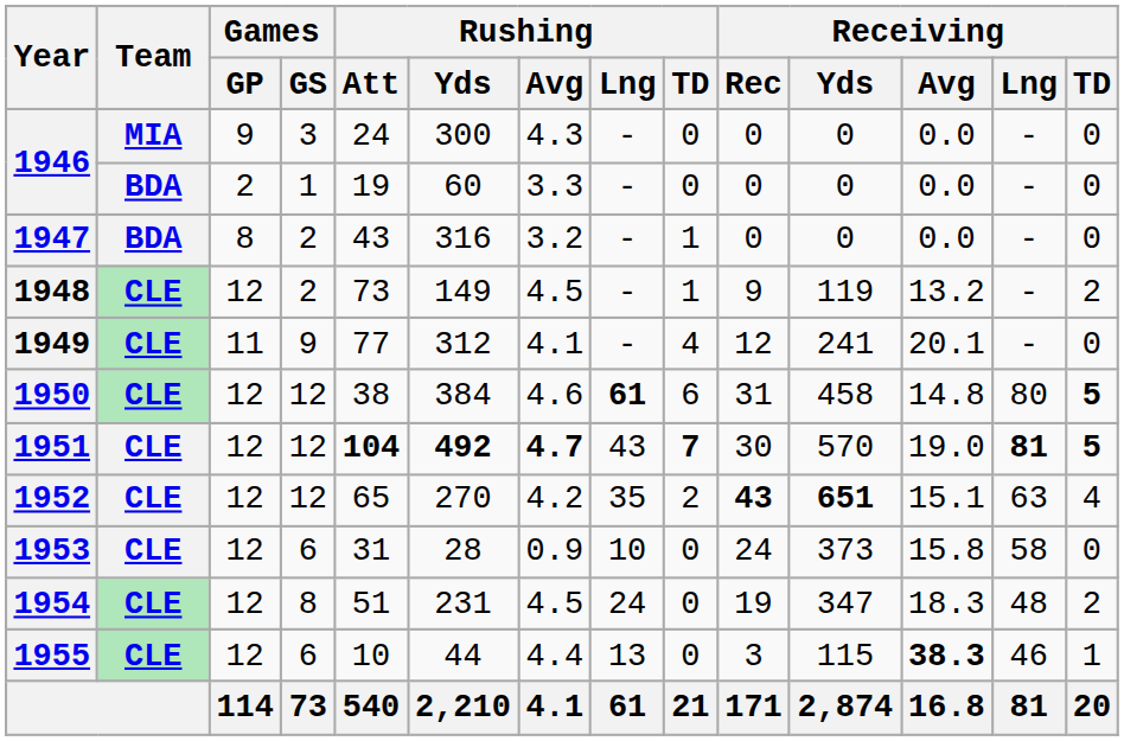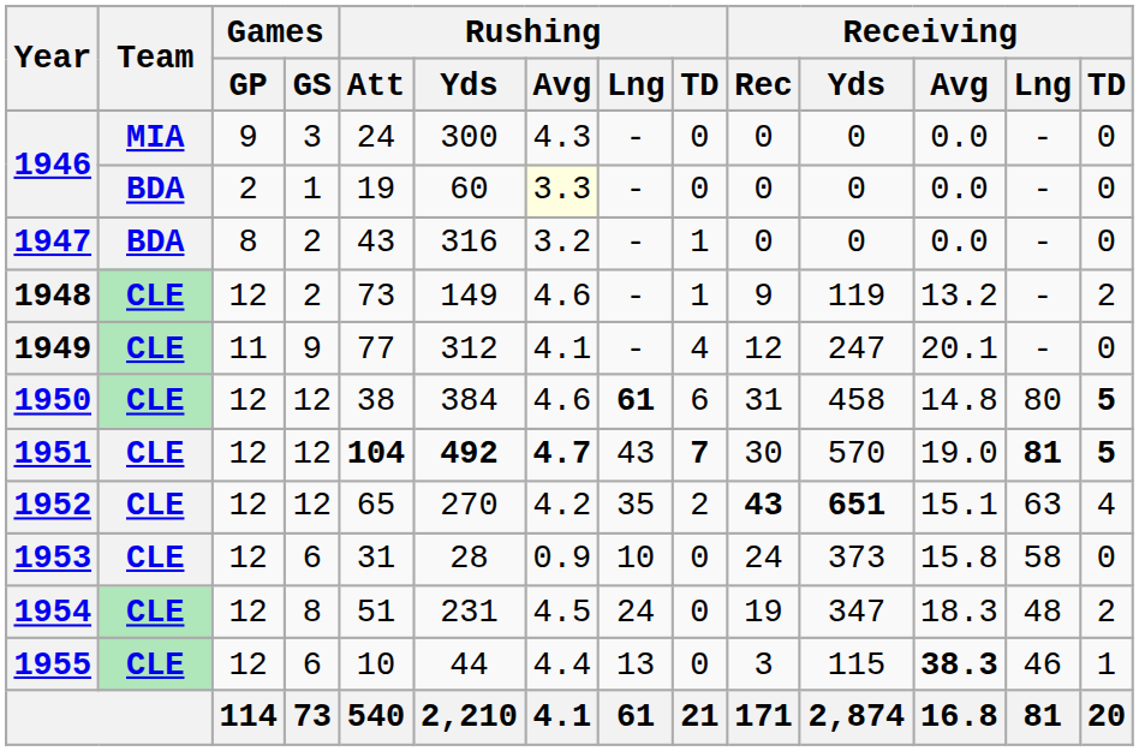1946 / 1 | Rushing / Avg: no background -> lightyellow background
1948 | Rushing / Avg: 4.5 -> 4.6
1949 | Receiving / Yds: 241 -> 247
